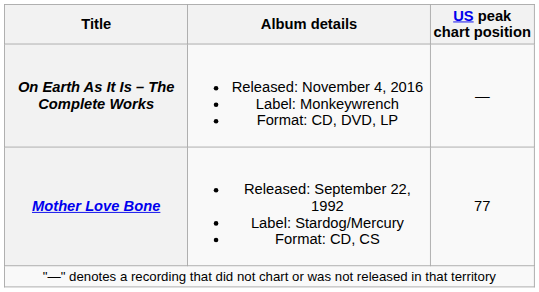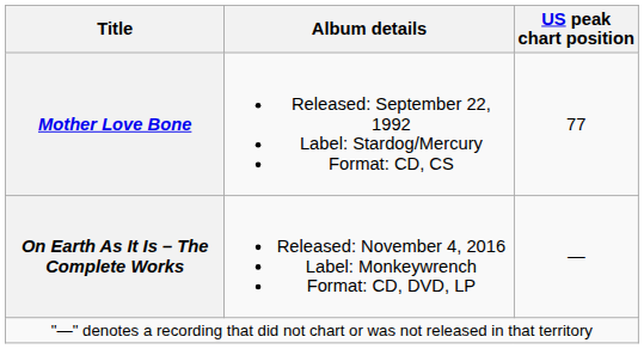rows swapped: Mother Love Bone <-> On Earth As It Is – The Complete Works
